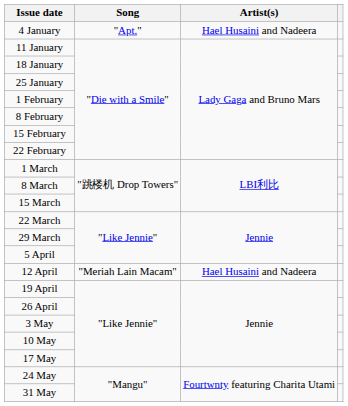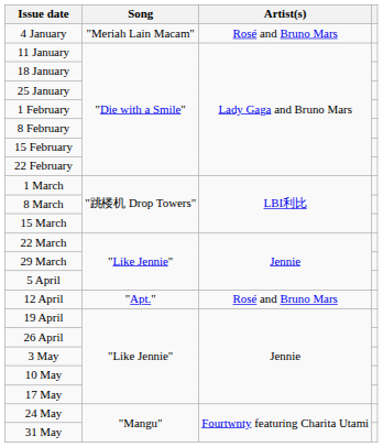4 January | Song: "Apt." -> "Meriah Lain Macam"
4 January | Artist(s): Hael Husaini and Nadeera -> Rosé and Bruno Mars
12 April | Song: "Meriah Lain Macam" -> "Apt."
12 April | Artist(s): Hael Husaini and Nadeera -> Rosé and Bruno Mars
